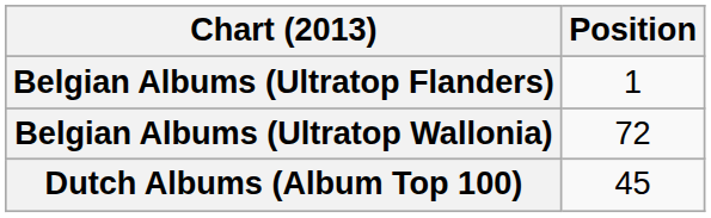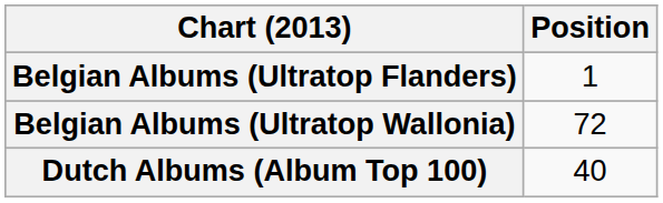Dutch Albums (Album Top 100) | Position: 45 -> 40
